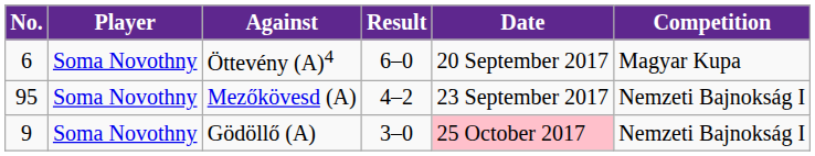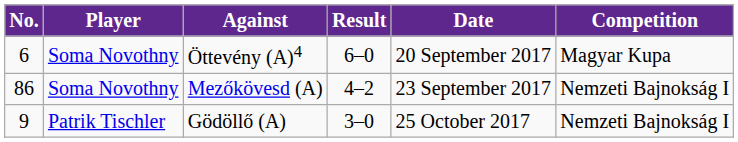Mezőkövesd (A) | No.: 95 -> 86
Gödöllő (A) | Player: Soma Novothny -> Patrik Tischler
Gödöllő (A) | Date: pink background -> no background
